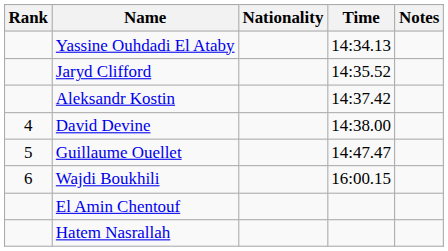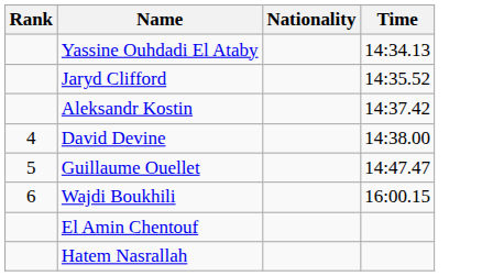- column: Notes
